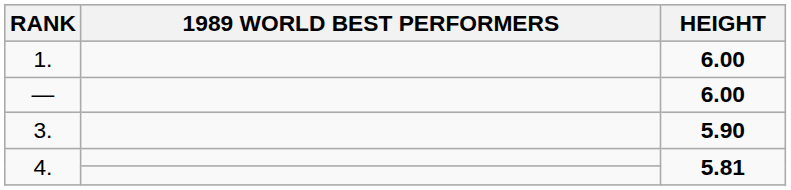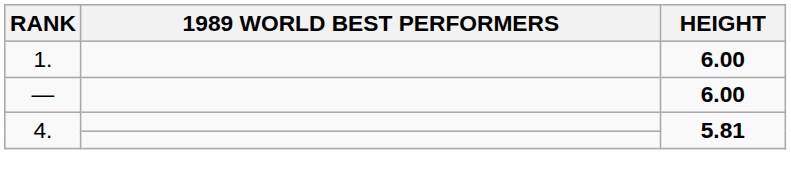- row: 3. | 5.90
